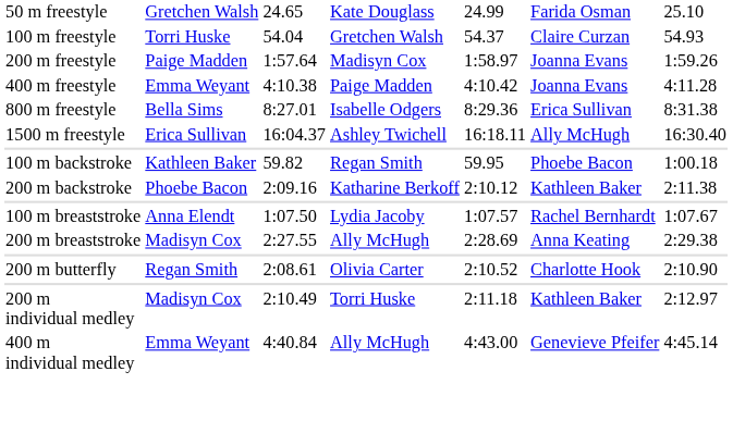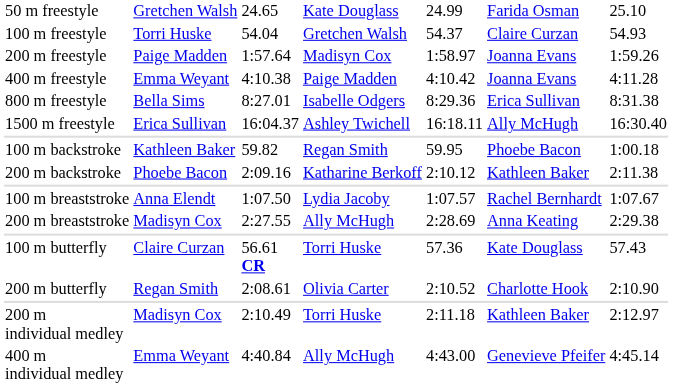+ row: 100 m butterfly | Claire Curzan | 56.61 CR | Torri Huske | 57.36 | Kate Douglass | 57.43
